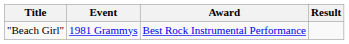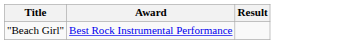- column: Event | 1981 Grammys
